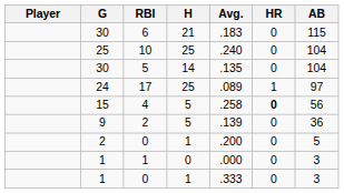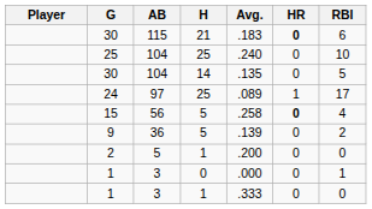columns swapped: AB <-> RBI
30 / 21 | HR: normal -> bold
